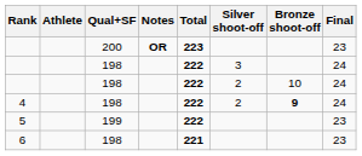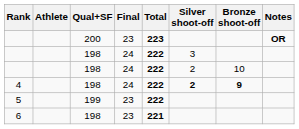columns swapped: Final <-> Notes
4 | Silver shoot-off: normal -> bold
